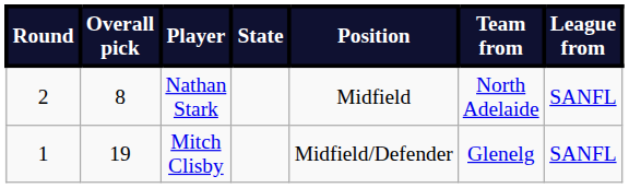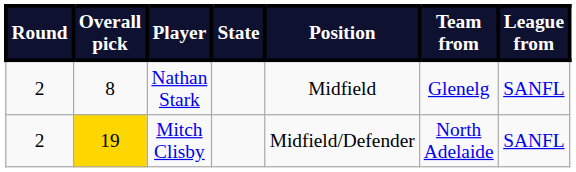Nathan Stark | Team from: North Adelaide -> Glenelg
Mitch Clisby | Round: 1 -> 2
Mitch Clisby | Overall pick: no background -> gold background
Mitch Clisby | Team from: Glenelg -> North Adelaide
